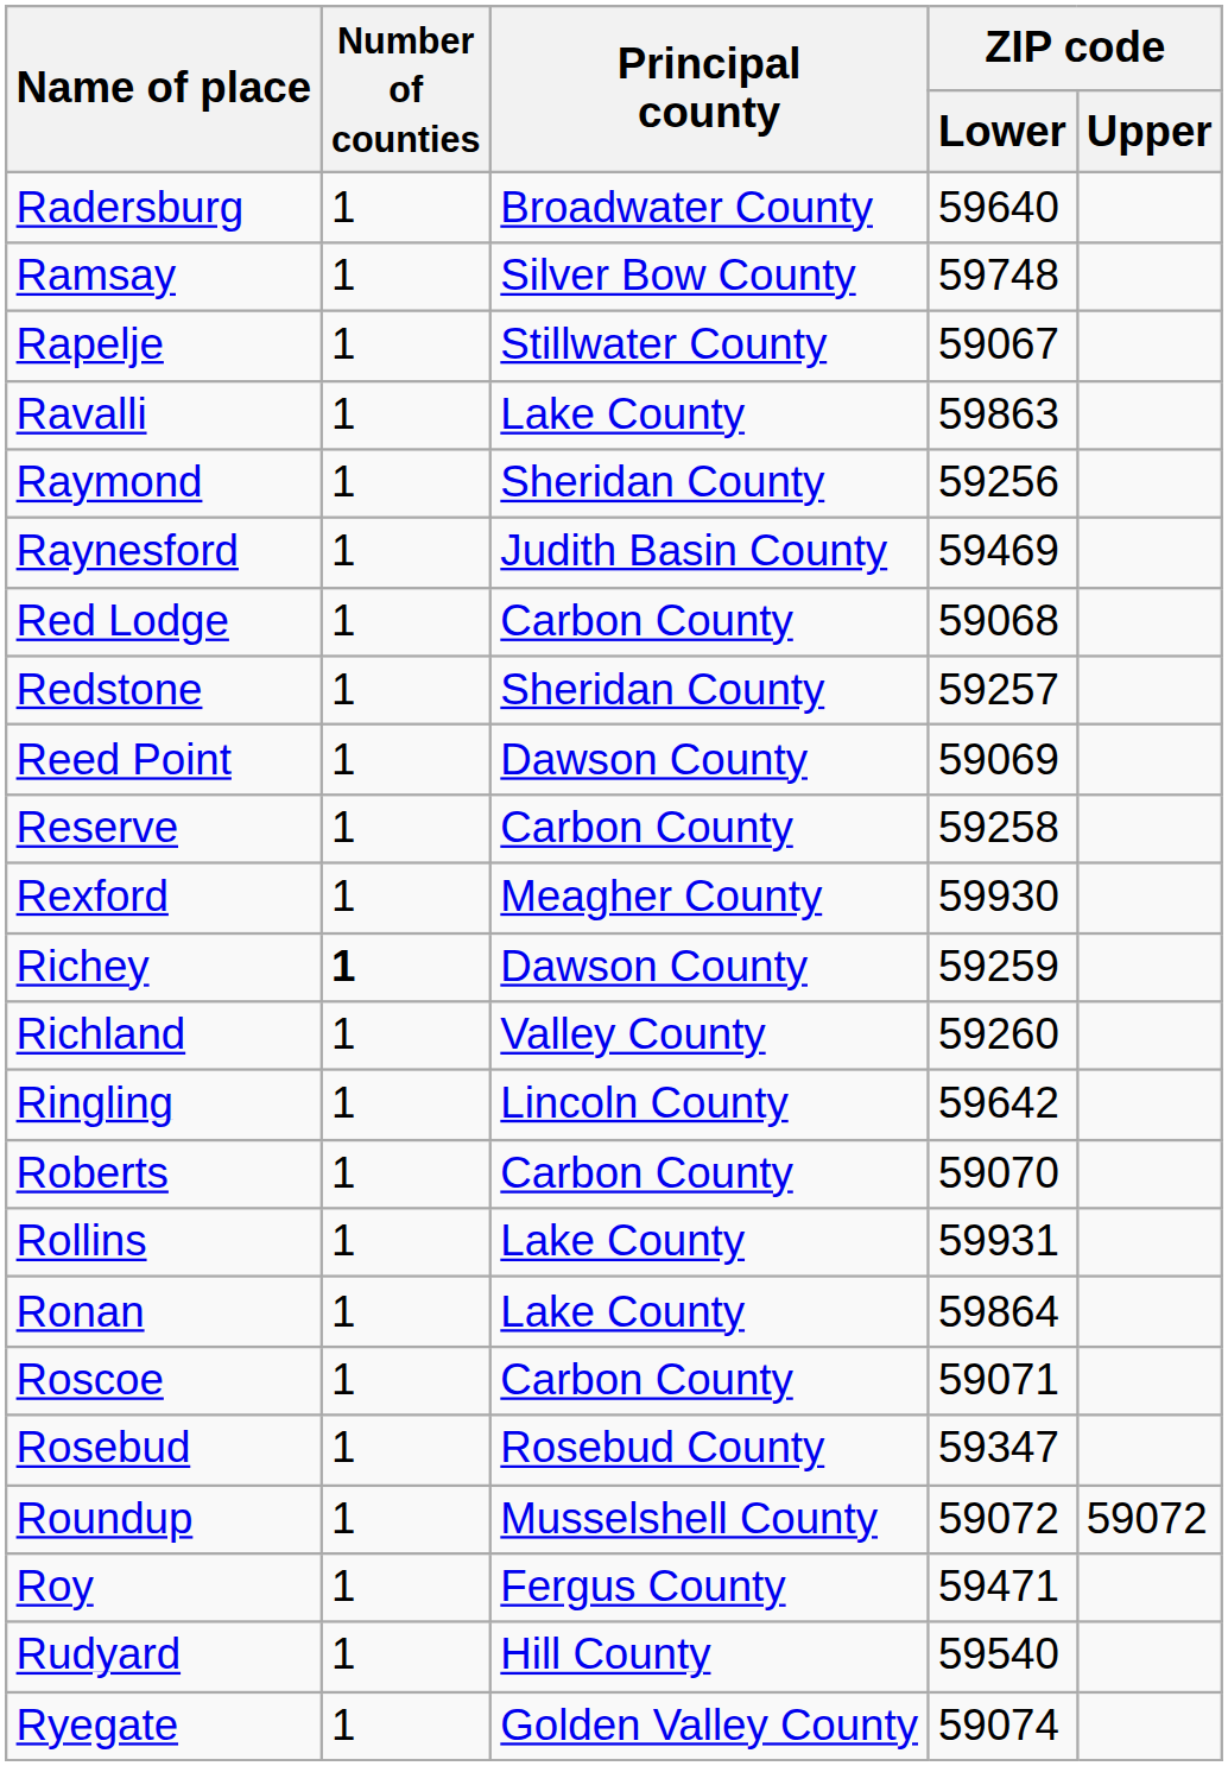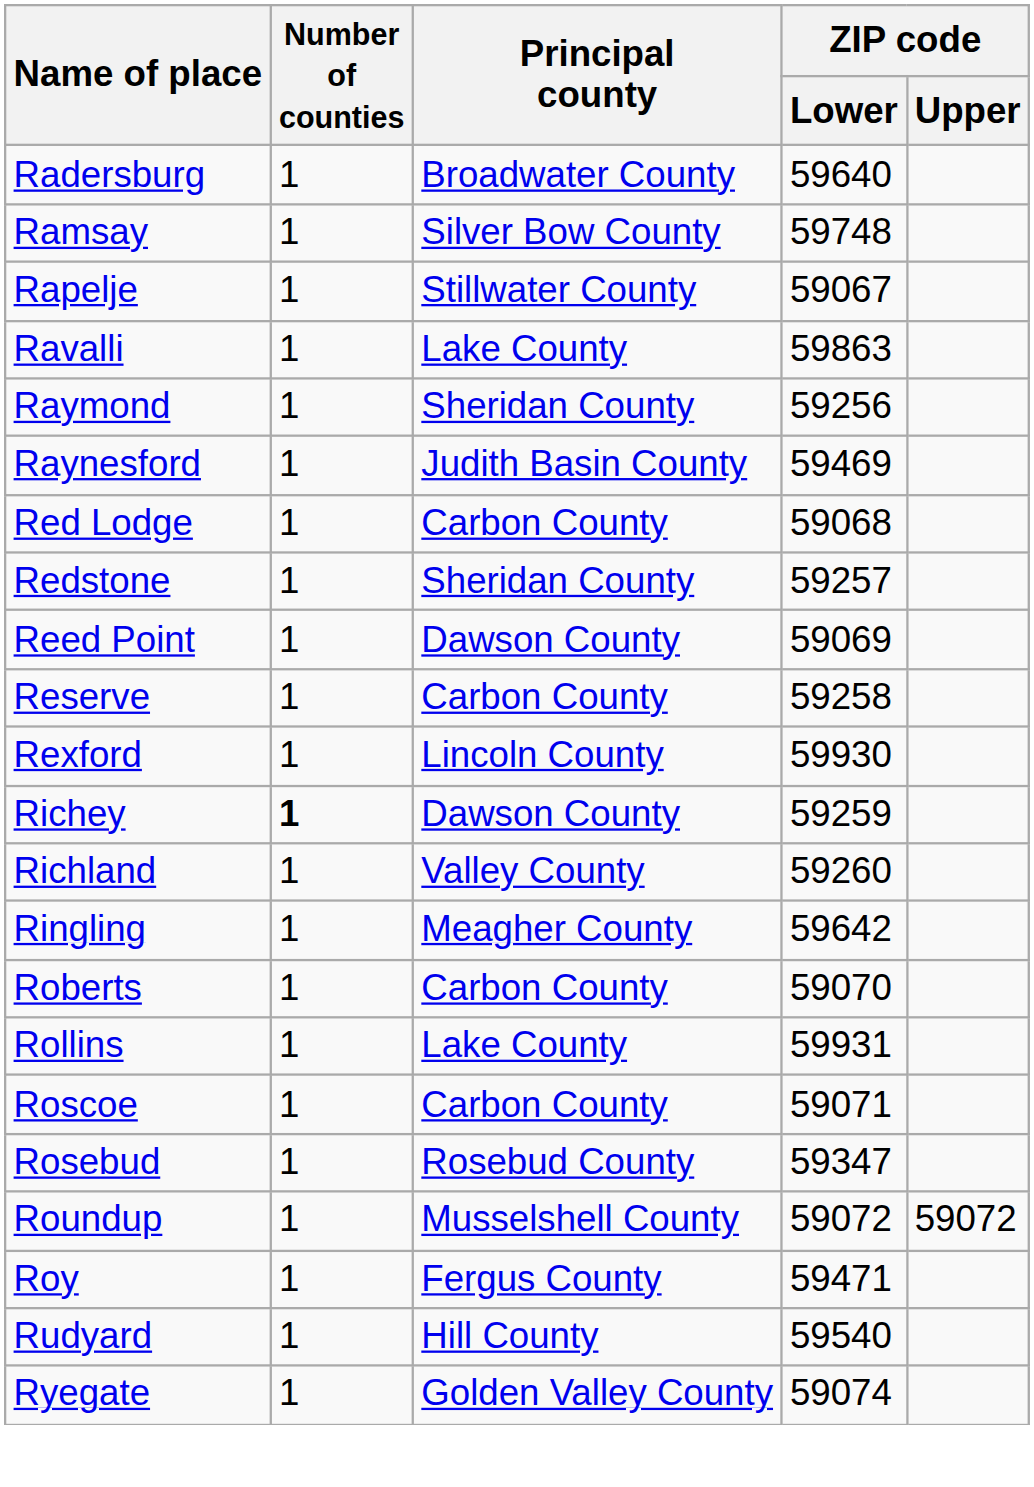Rexford | Principal county: Meagher County -> Lincoln County
Ringling | Principal county: Lincoln County -> Meagher County
- row: Ronan | 1 | Lake County | 59864
